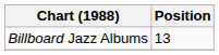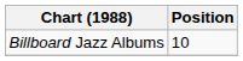Billboard Jazz Albums | Position: 13 -> 10
